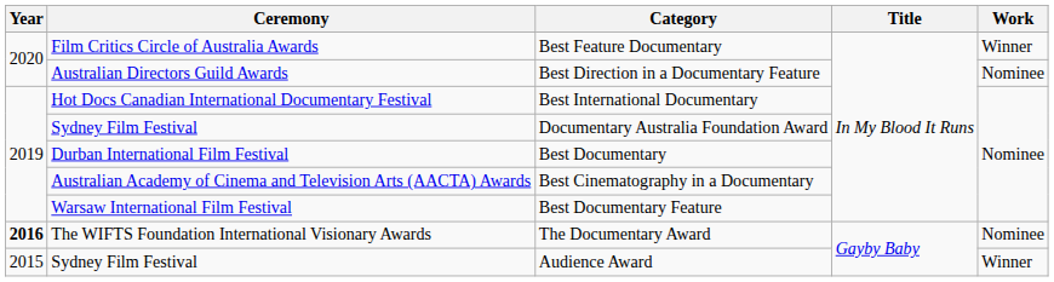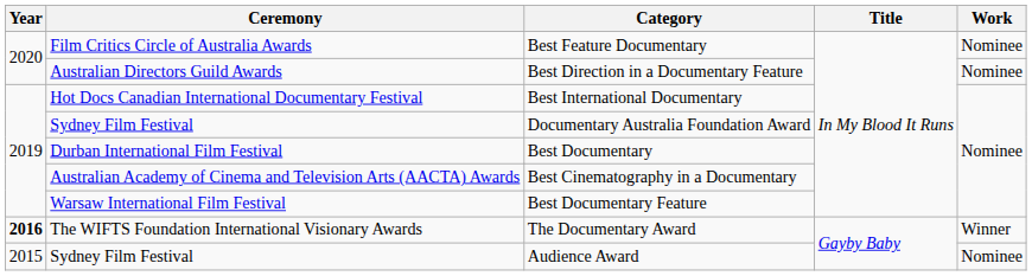Best Feature Documentary | Work: Winner -> Nominee
The Documentary Award | Work: Nominee -> Winner
Audience Award | Work: Winner -> Nominee
